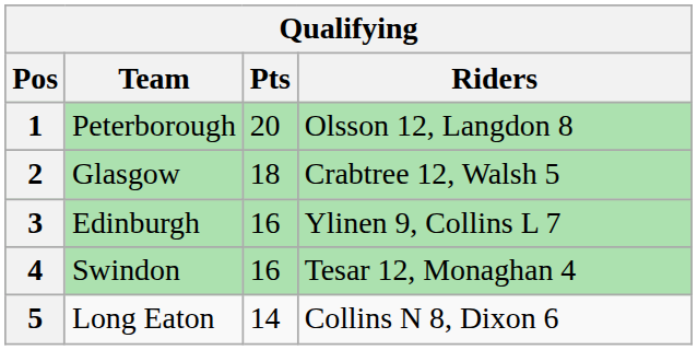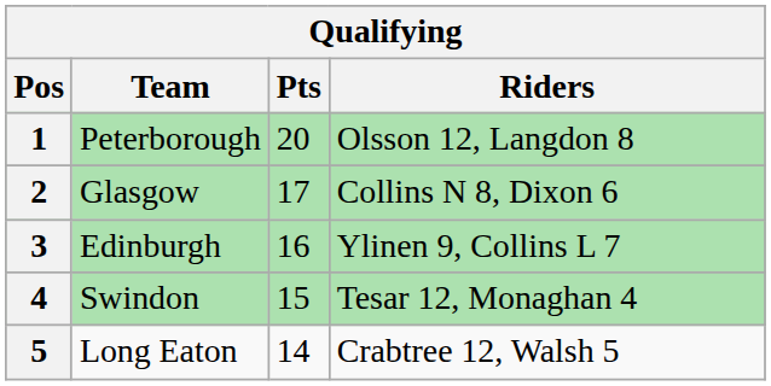2 | Pts: 18 -> 17
2 | Riders: Crabtree 12, Walsh 5 -> Collins N 8, Dixon 6
4 | Pts: 16 -> 15
5 | Riders: Collins N 8, Dixon 6 -> Crabtree 12, Walsh 5
